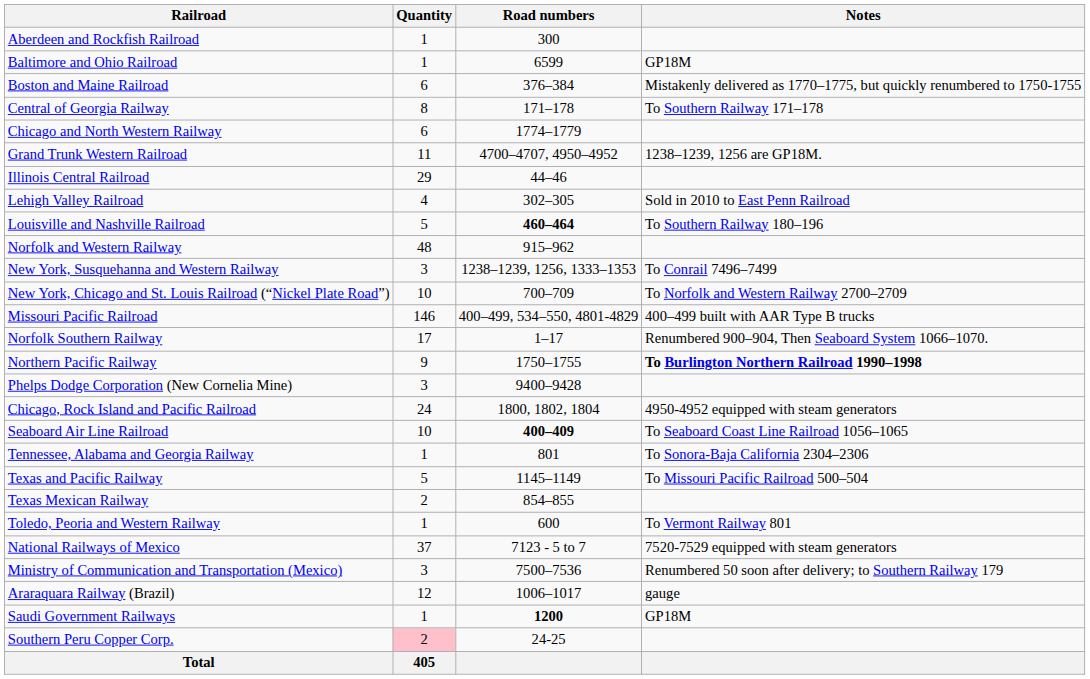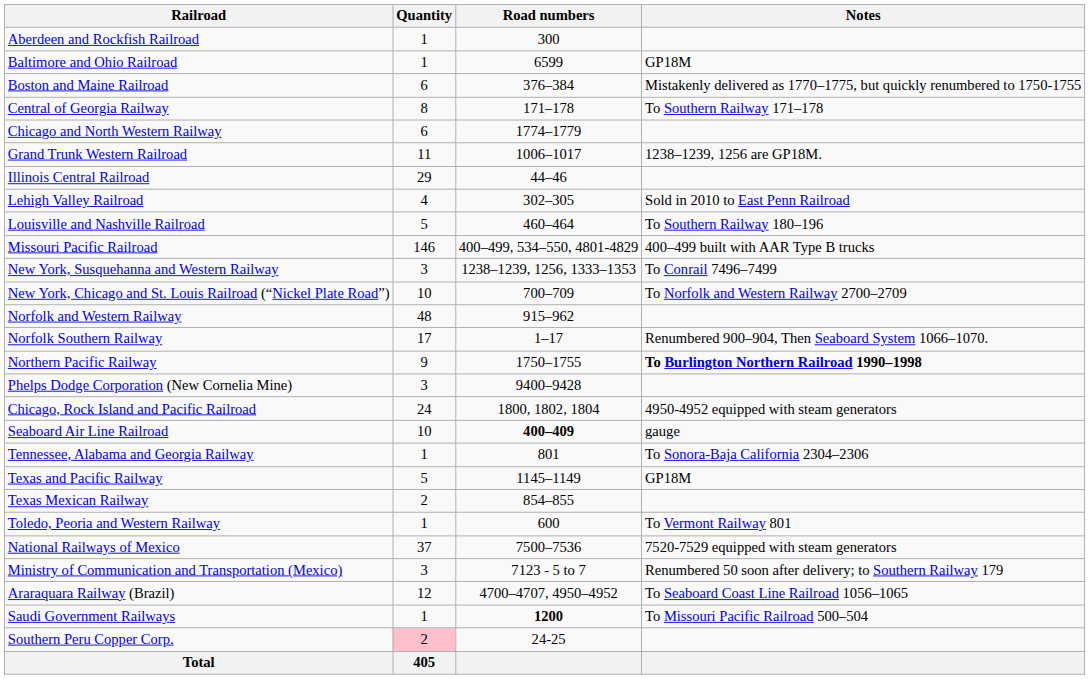Grand Trunk Western Railroad | Road numbers: 4700–4707, 4950–4952 -> 1006–1017
Louisville and Nashville Railroad | Road numbers: bold -> normal
rows swapped: Missouri Pacific Railroad <-> Norfolk and Western Railway
Seaboard Air Line Railroad | Notes: To Seaboard Coast Line Railroad 1056–1065 -> gauge
Texas and Pacific Railway | Notes: To Missouri Pacific Railroad 500–504 -> GP18M
National Railways of Mexico | Road numbers: 7123 - 5 to 7 -> 7500–7536
Ministry of Communication and Transportation (Mexico) | Road numbers: 7500–7536 -> 7123 - 5 to 7
Araraquara Railway (Brazil) | Road numbers: 1006–1017 -> 4700–4707, 4950–4952
Araraquara Railway (Brazil) | Notes: gauge -> To Seaboard Coast Line Railroad 1056–1065
Saudi Government Railways | Notes: GP18M -> To Missouri Pacific Railroad 500–504
